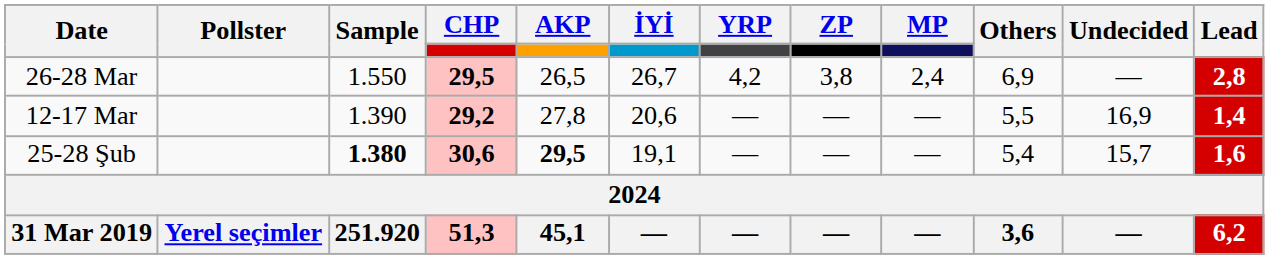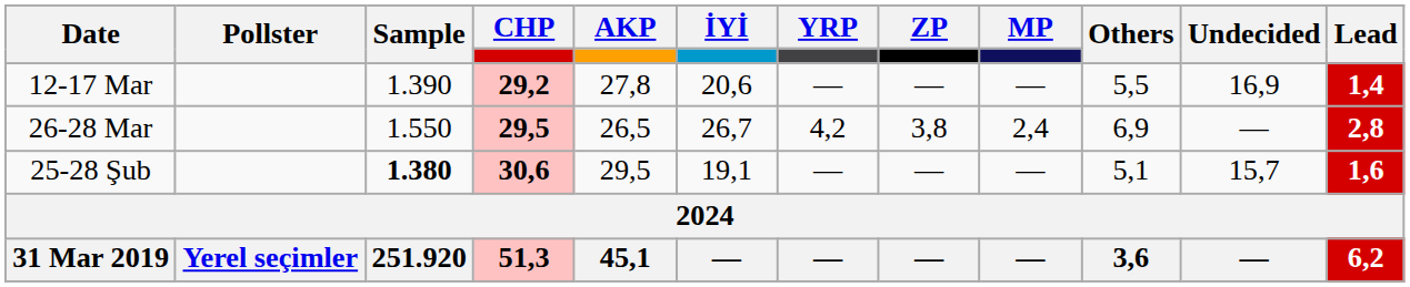rows swapped: 26-28 Mar <-> 12-17 Mar
25-28 Şub | AKP: bold -> normal
25-28 Şub | Others: 5,4 -> 5,1
